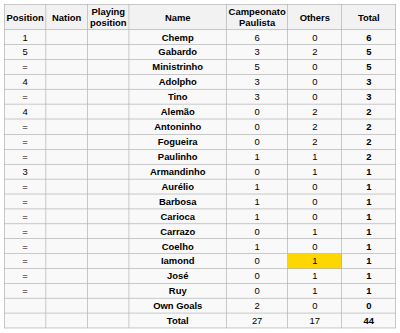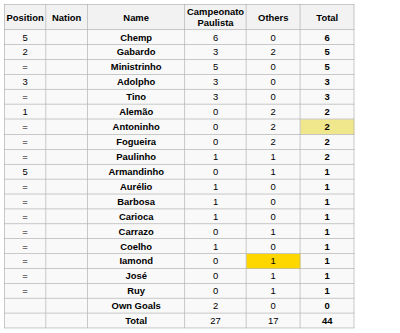- column: Playing position
Chemp | Position: 1 -> 5
Gabardo | Position: 5 -> 2
Adolpho | Position: 4 -> 3
Alemão | Position: 4 -> 1
Antoninho | Total: no background -> khaki background
Armandinho | Position: 3 -> 5
